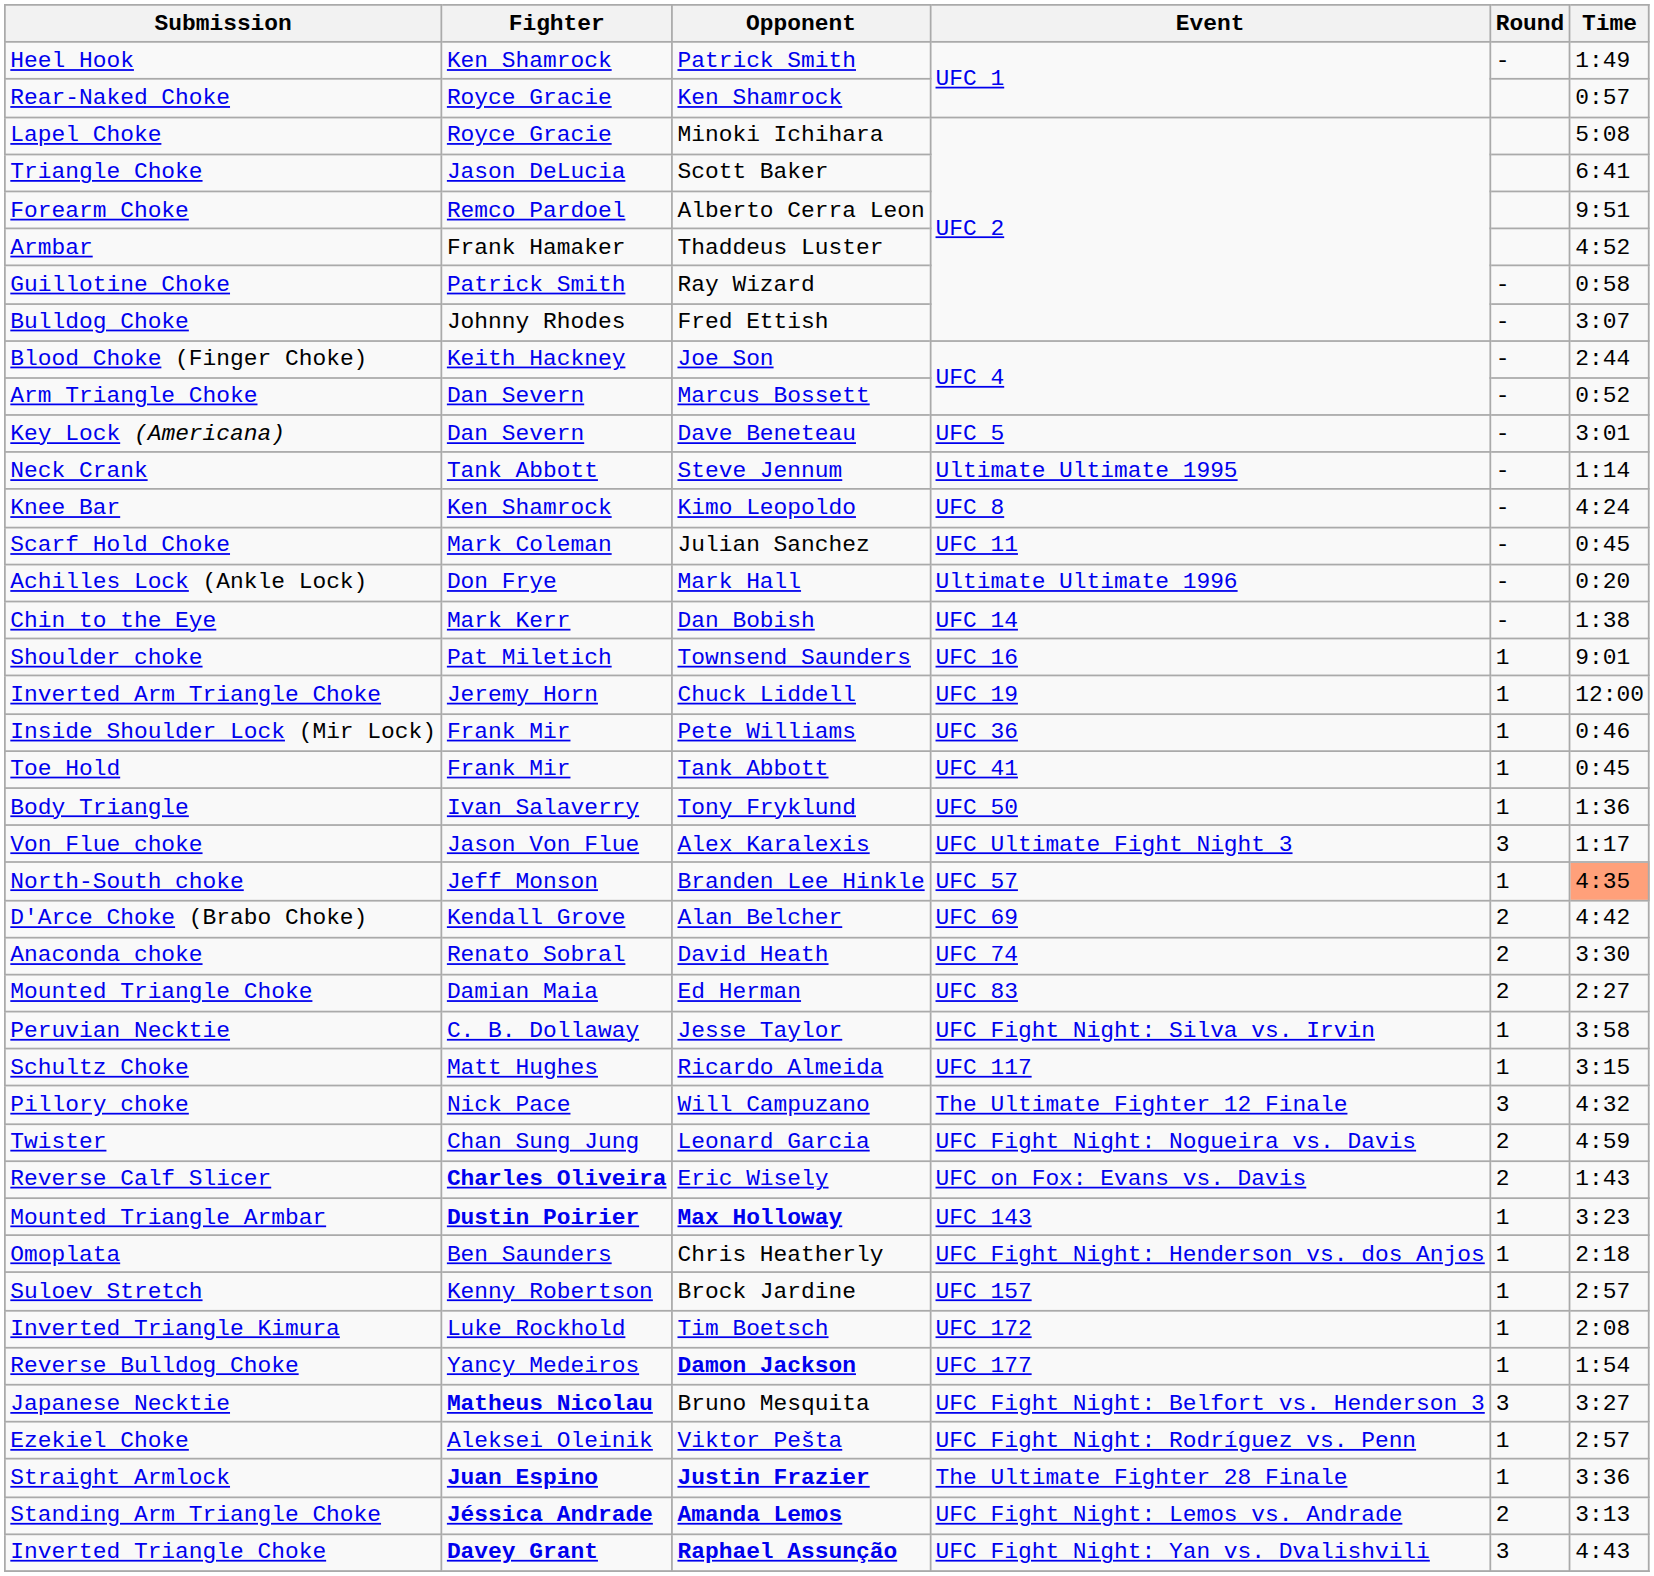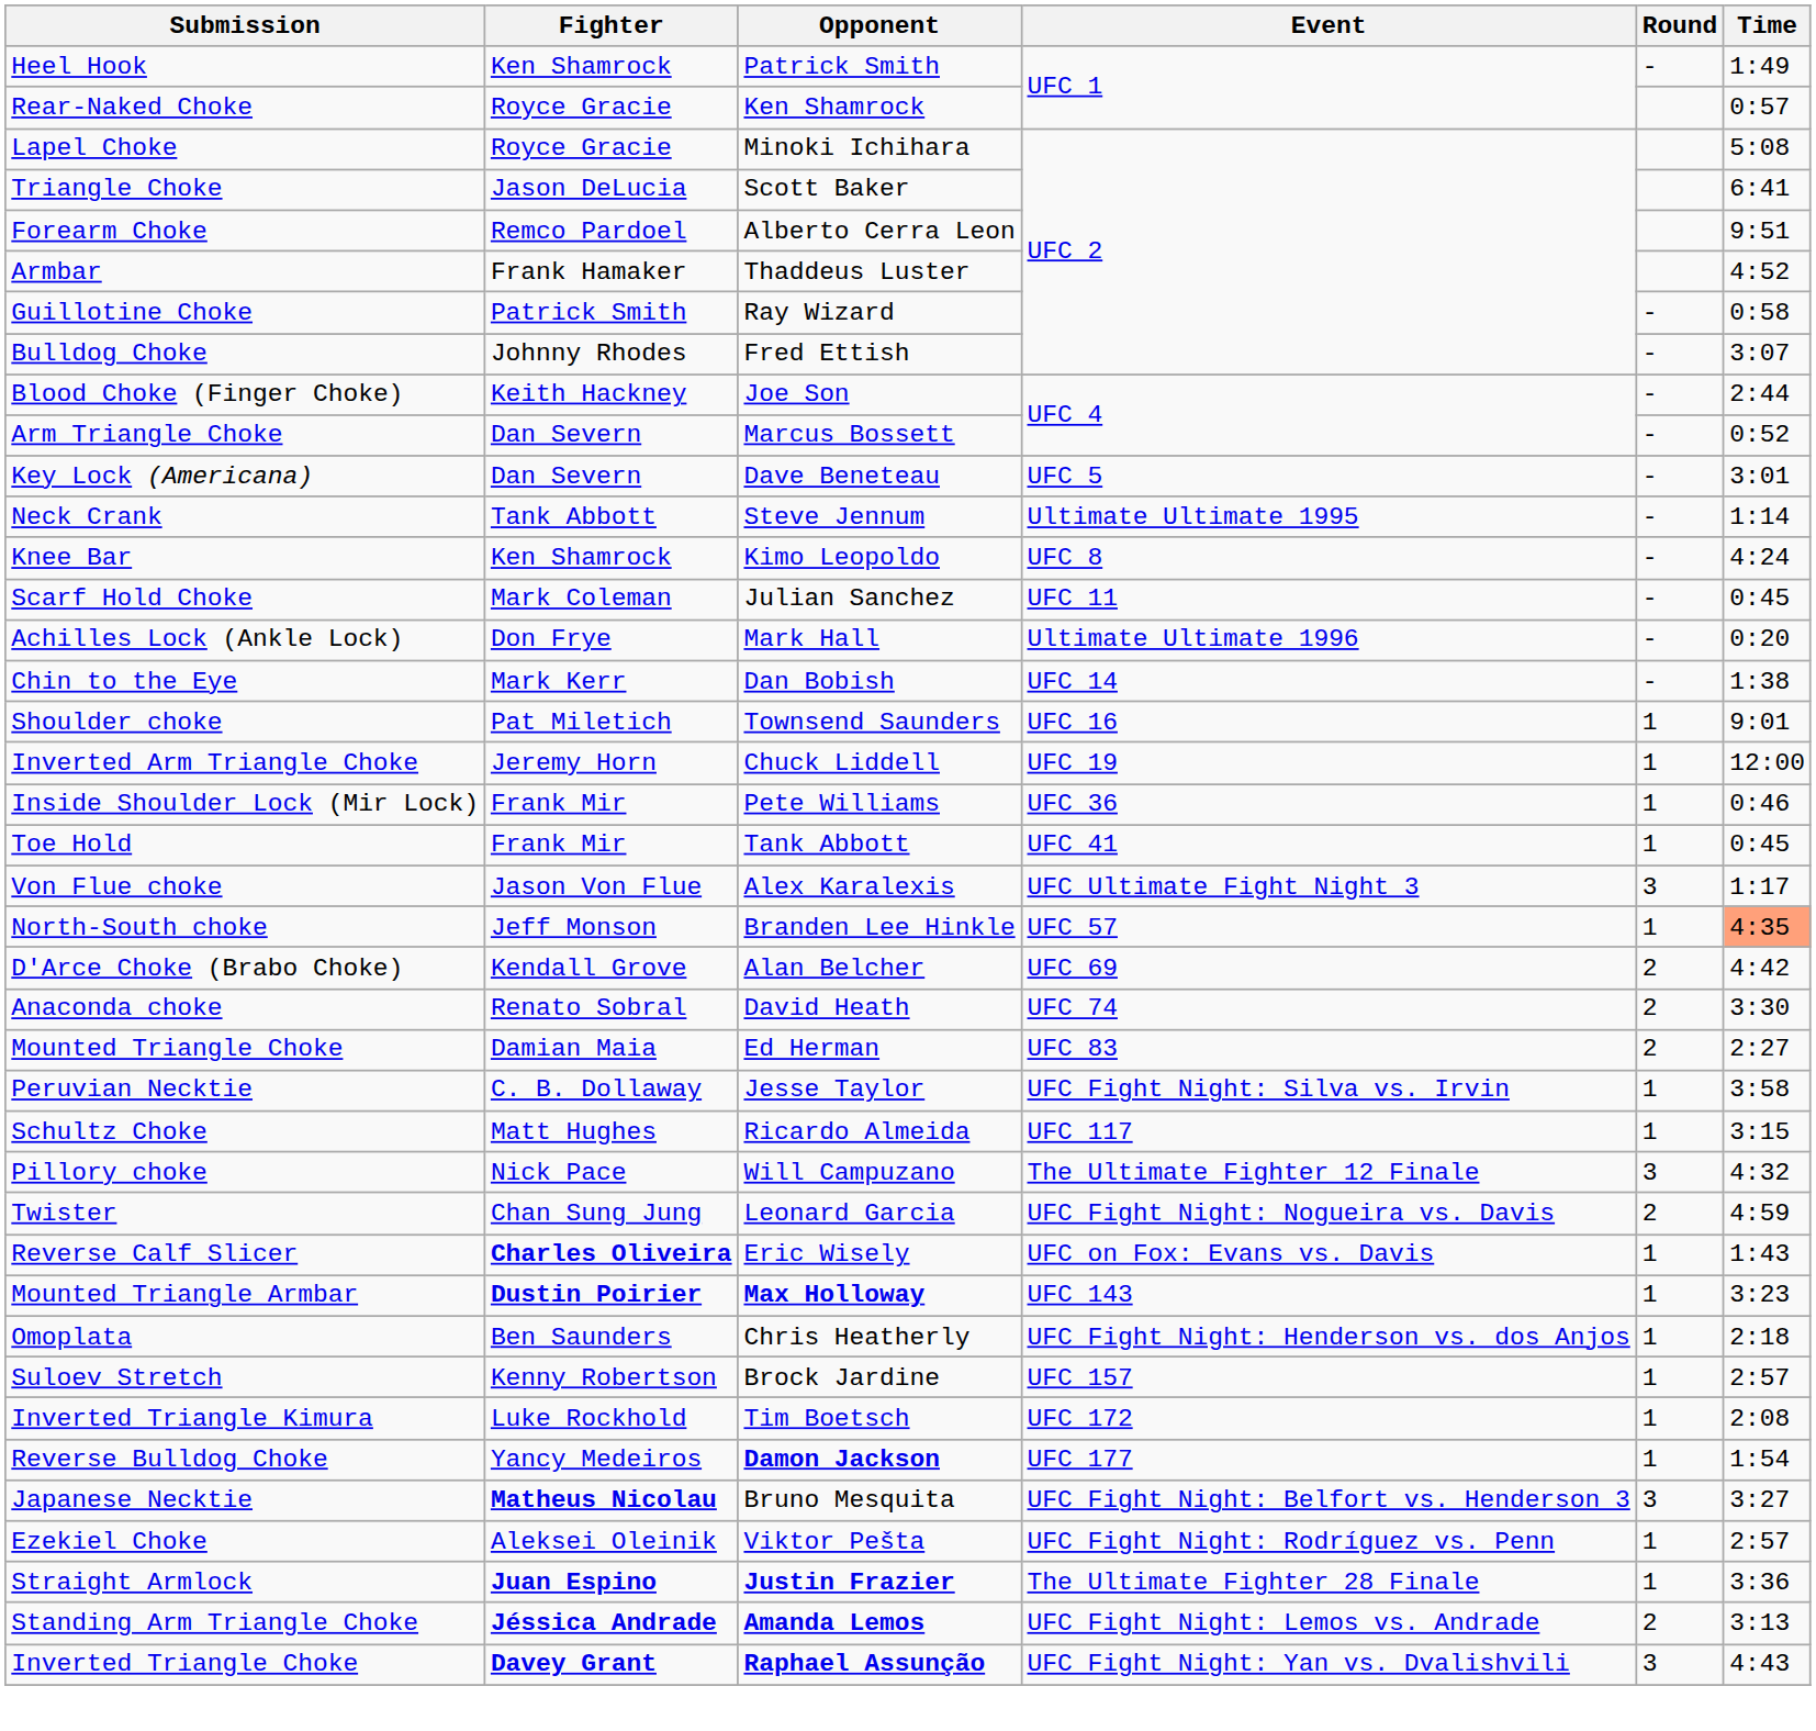- row: Body Triangle | Ivan Salaverry | Tony Fryklund | UFC 50 | 1 | 1:36
Reverse Calf Slicer | Round: 2 -> 1
